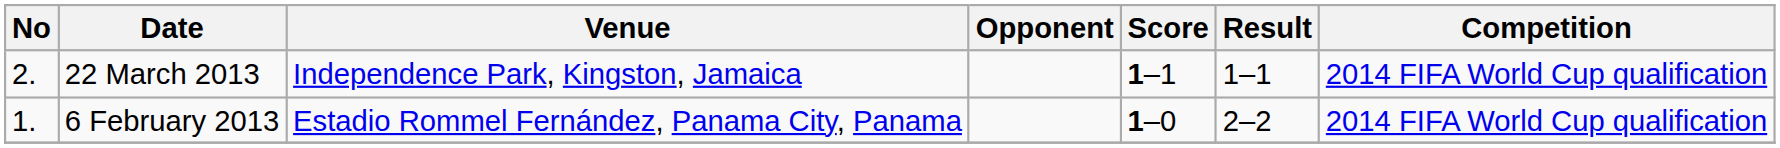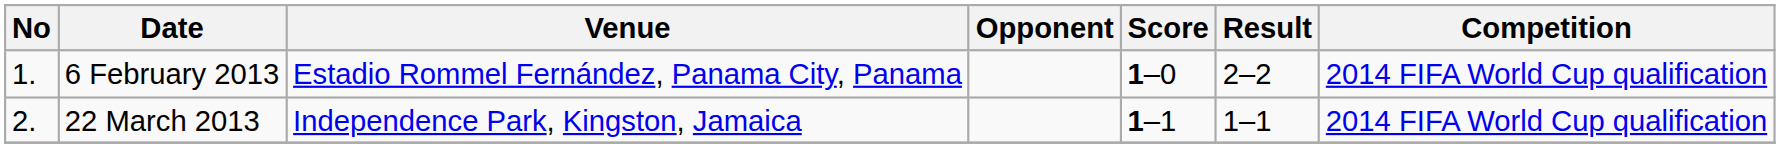rows swapped: 6 February 2013 <-> 22 March 2013
